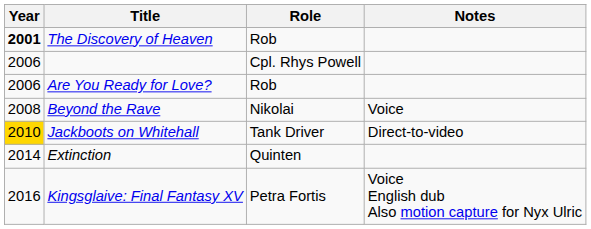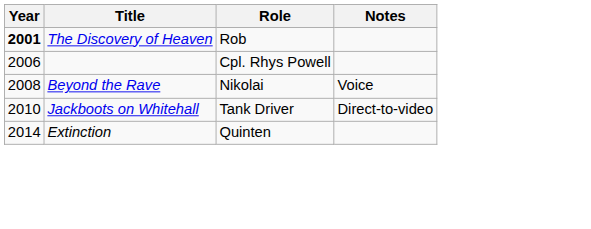- row: 2006 | Are You Ready for Love? | Rob
Jackboots on Whitehall | Year: gold background -> no background
- row: 2016 | Kingsglaive: Final Fantasy XV | Petra Fortis | Voice English dub Also motion capture for Nyx Ulric
